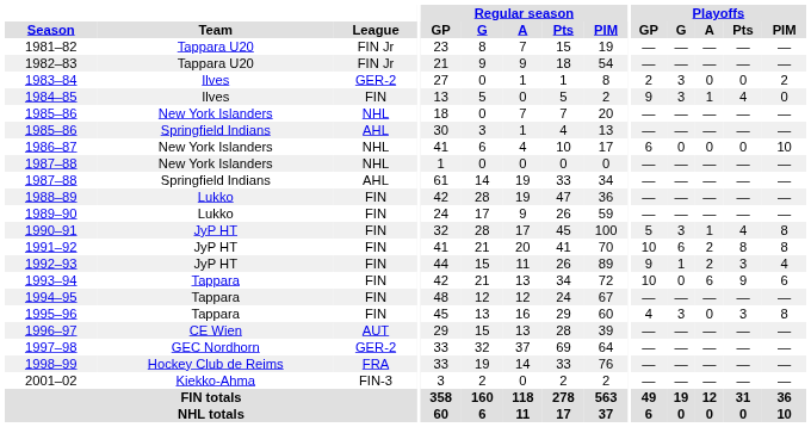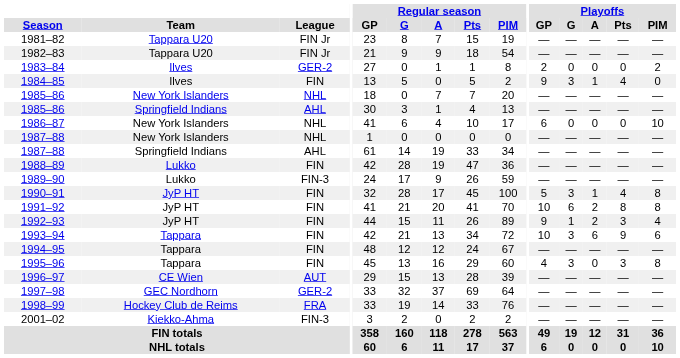1983–84 | Playoffs / G: 3 -> 0
1989–90 | League: FIN -> FIN-3
1993–94 | Playoffs / G: 0 -> 3
